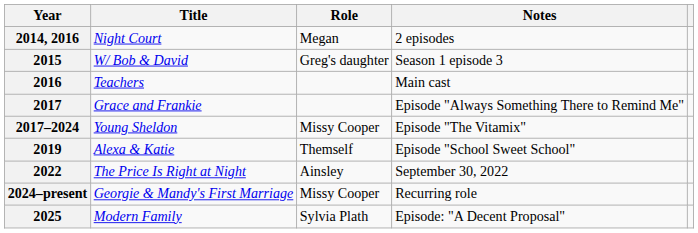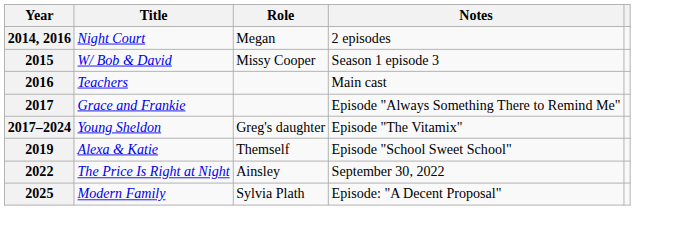2015 | Role: Greg's daughter -> Missy Cooper
2017–2024 | Role: Missy Cooper -> Greg's daughter
- row: 2024–present | Georgie & Mandy's First Marriage | Missy Cooper | Recurring role
